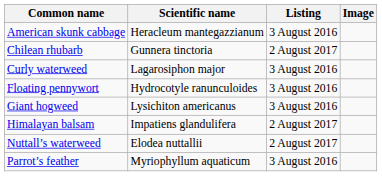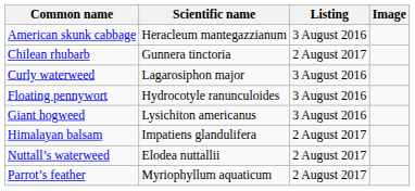Parrot’s feather | Listing: 3 August 2016 -> 2 August 2017
